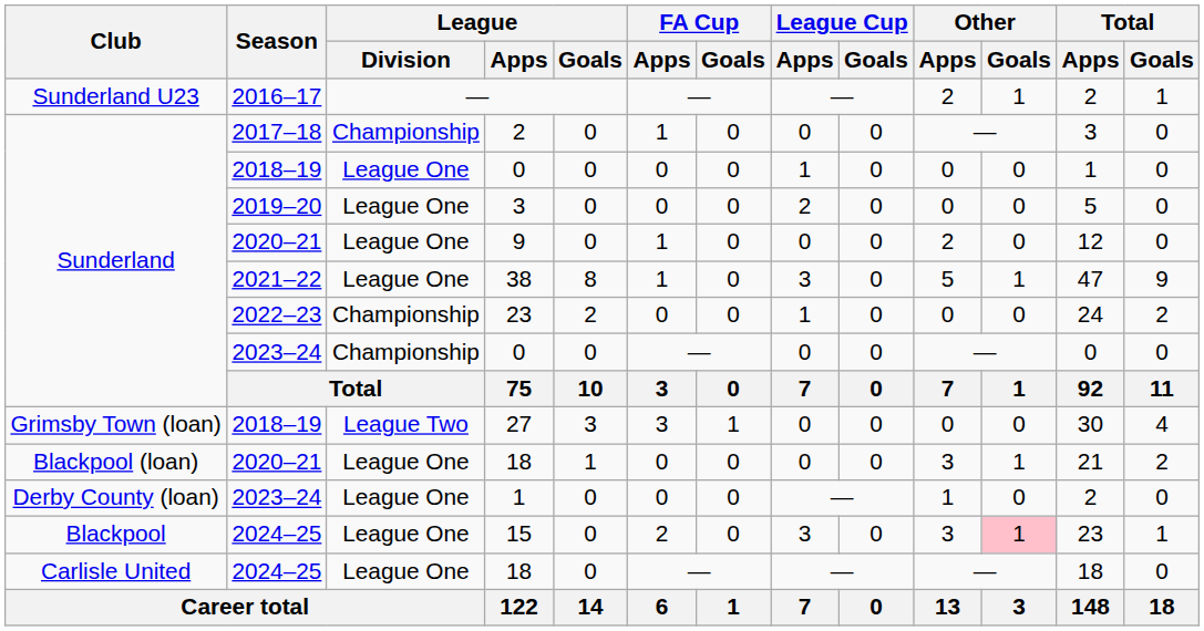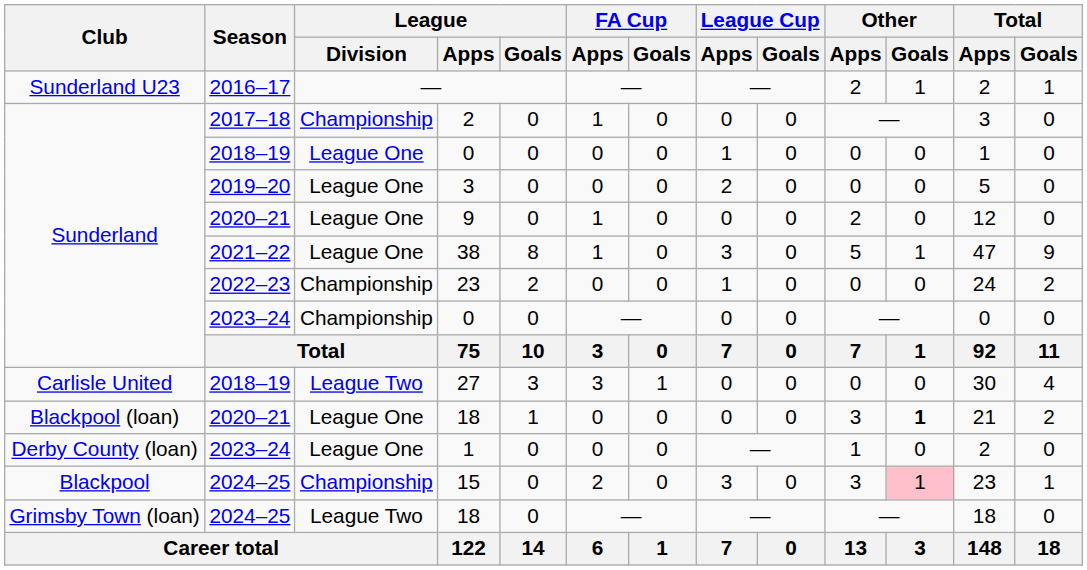27 | Club: Grimsby Town (loan) -> Carlisle United
2020–21 / 18 | Other / Goals: normal -> bold
15 | League / Division: League One -> Championship
2024–25 / 18 | Club: Carlisle United -> Grimsby Town (loan)
2024–25 / 18 | League / Division: League One -> League Two
